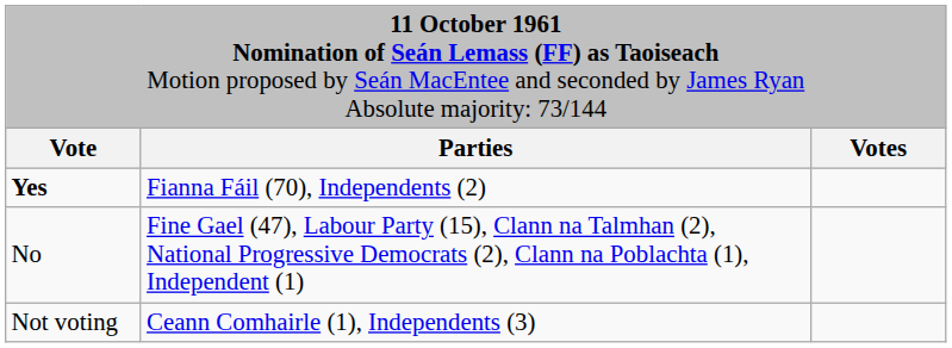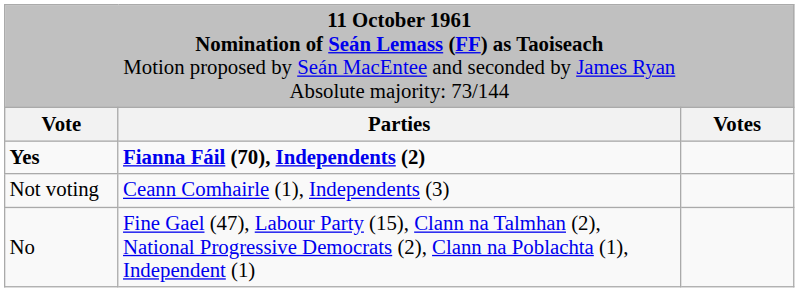Yes | column 2: normal -> bold
rows swapped: No <-> Not voting
